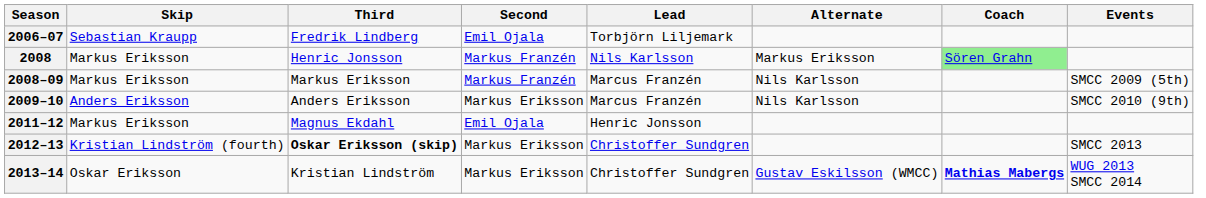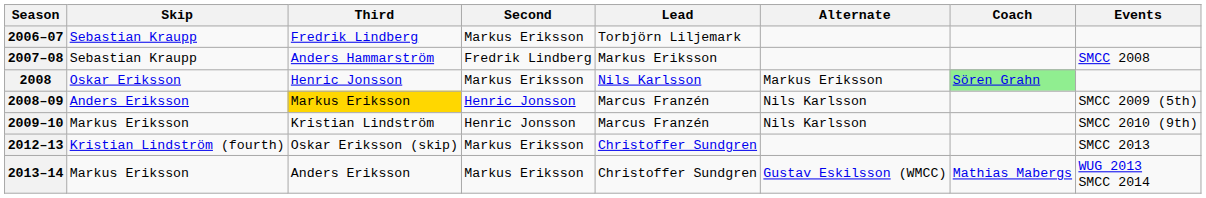2006–07 | Second: Emil Ojala -> Markus Eriksson
+ row: 2007–08 | Sebastian Kraupp | Anders Hammarström | Fredrik Lindberg | Markus Eriksson | SMCC 2008
2008 | Skip: Markus Eriksson -> Oskar Eriksson
2008 | Second: Markus Franzén -> Markus Eriksson
2008–09 | Skip: Markus Eriksson -> Anders Eriksson
2008–09 | Third: no background -> gold background
2008–09 | Second: Markus Franzén -> Henric Jonsson
2009–10 | Skip: Anders Eriksson -> Markus Eriksson
2009–10 | Third: Anders Eriksson -> Kristian Lindström
2009–10 | Second: Markus Eriksson -> Henric Jonsson
- row: 2011–12 | Markus Eriksson | Magnus Ekdahl | Emil Ojala | Henric Jonsson
2012–13 | Third: bold -> normal
2013–14 | Skip: Oskar Eriksson -> Markus Eriksson
2013–14 | Third: Kristian Lindström -> Anders Eriksson
2013–14 | Coach: bold -> normal
